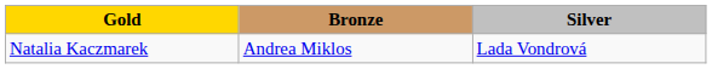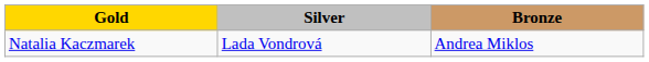columns swapped: Silver <-> Bronze
